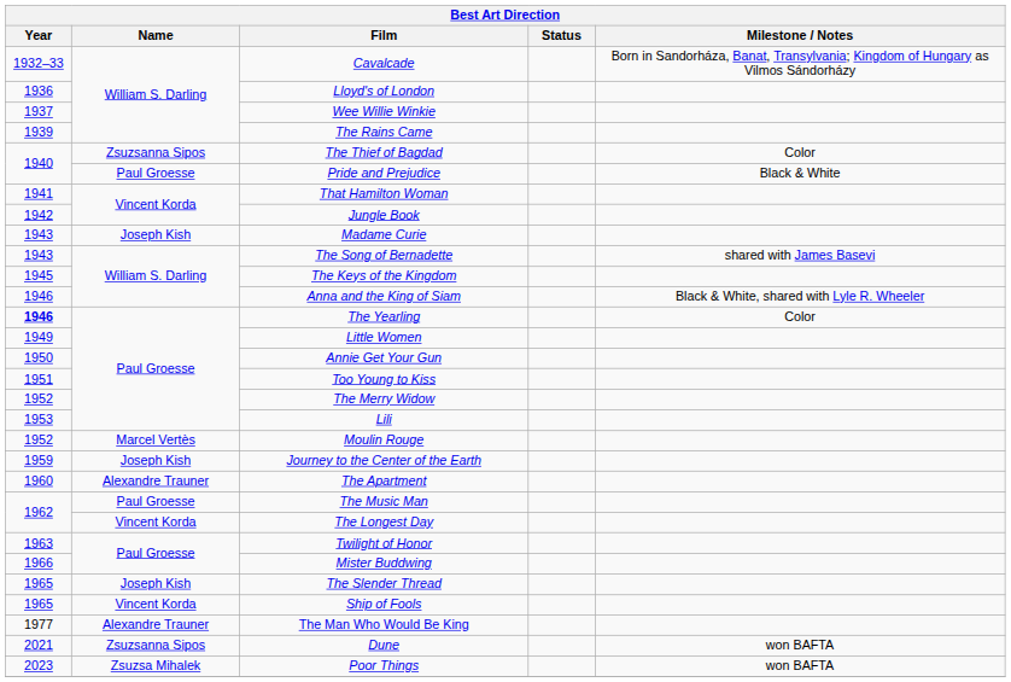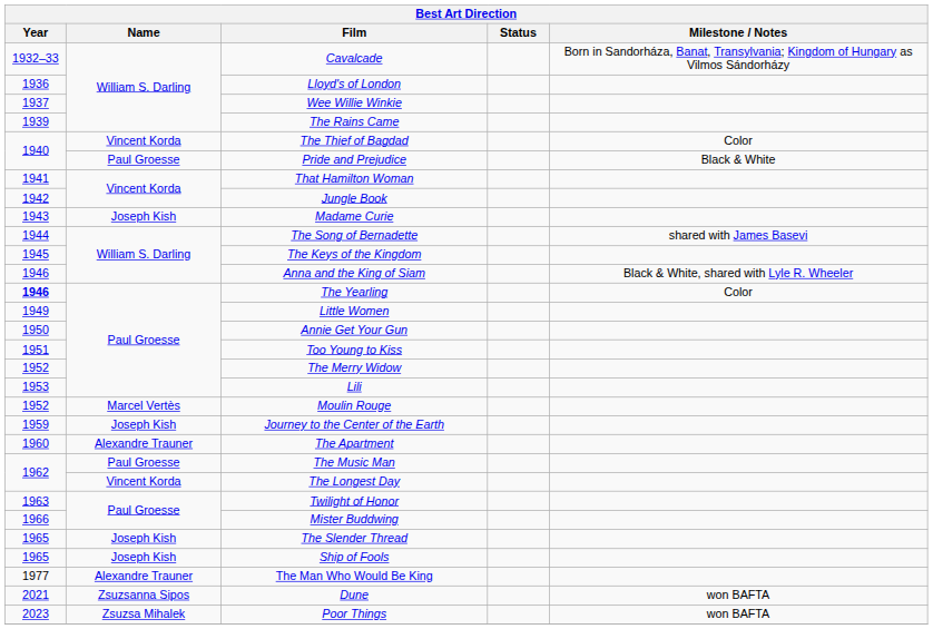The Thief of Bagdad | Name: Zsuzsanna Sipos -> Vincent Korda
The Song of Bernadette | Year: 1943 -> 1944
Ship of Fools | Name: Vincent Korda -> Joseph Kish
